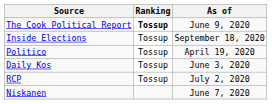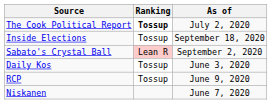The Cook Political Report | As of: June 9, 2020 -> July 2, 2020
+ row: Sabato's Crystal Ball | Lean R | September 2, 2020
- row: Politico | Tossup | April 19, 2020
RCP | As of: July 2, 2020 -> June 9, 2020
